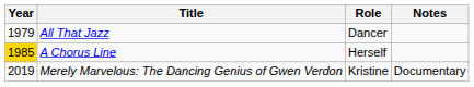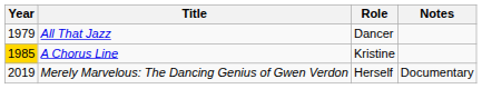A Chorus Line | Role: Herself -> Kristine
Merely Marvelous: The Dancing Genius of Gwen Verdon | Role: Kristine -> Herself
